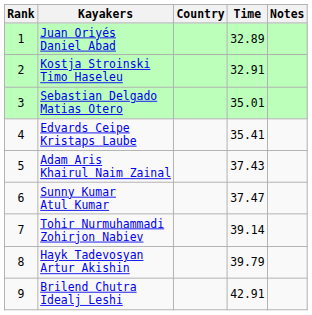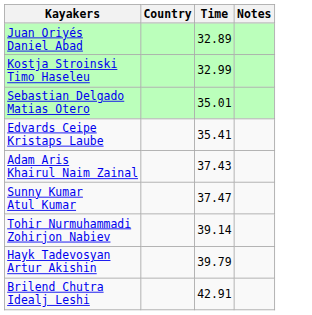- column: Rank | 1 | 2 | 3 | 4 | 5 | 6 | 7 | 8 | 9
Kostja Stroinski Timo Haseleu | Time: 32.91 -> 32.99
